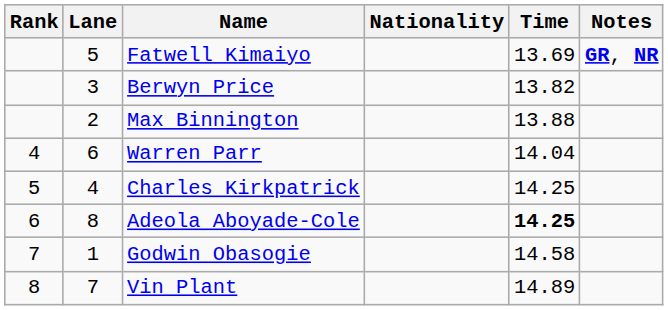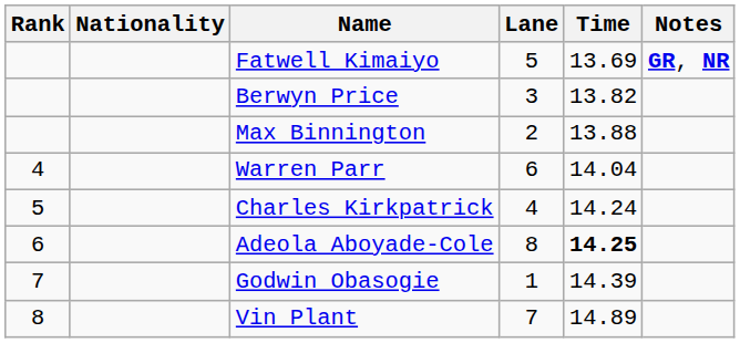columns swapped: Lane <-> Nationality
Charles Kirkpatrick | Time: 14.25 -> 14.24
Godwin Obasogie | Time: 14.58 -> 14.39
